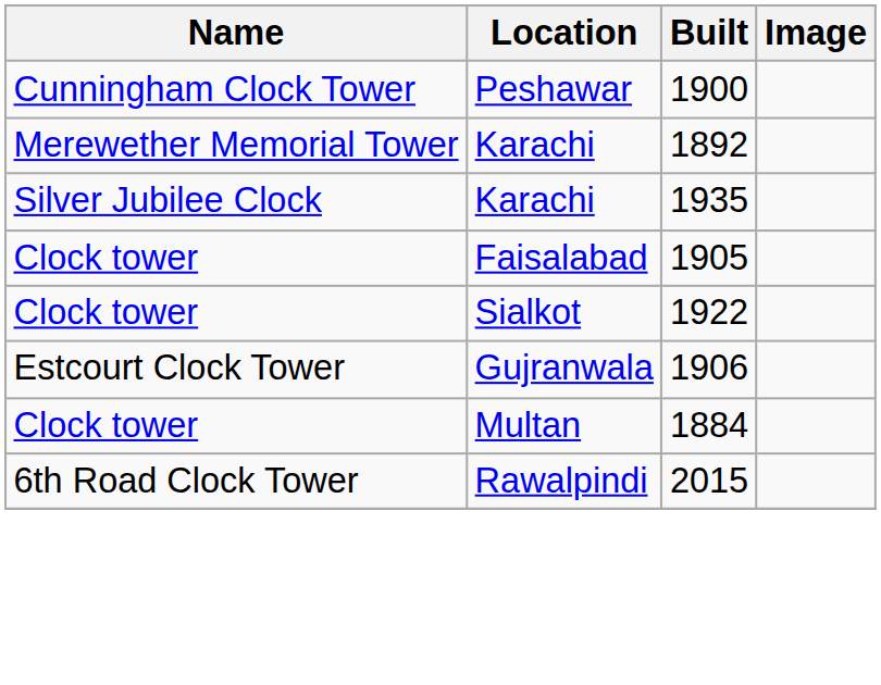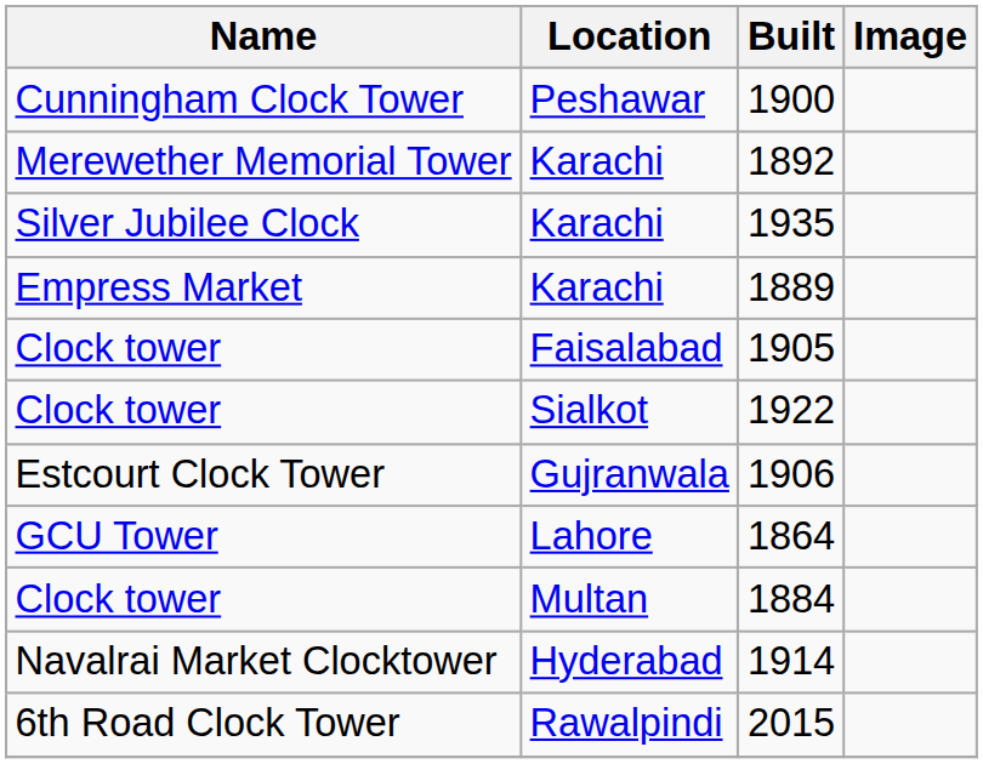+ row: Empress Market | Karachi | 1889
+ row: GCU Tower | Lahore | 1864
+ row: Navalrai Market Clocktower | Hyderabad | 1914
